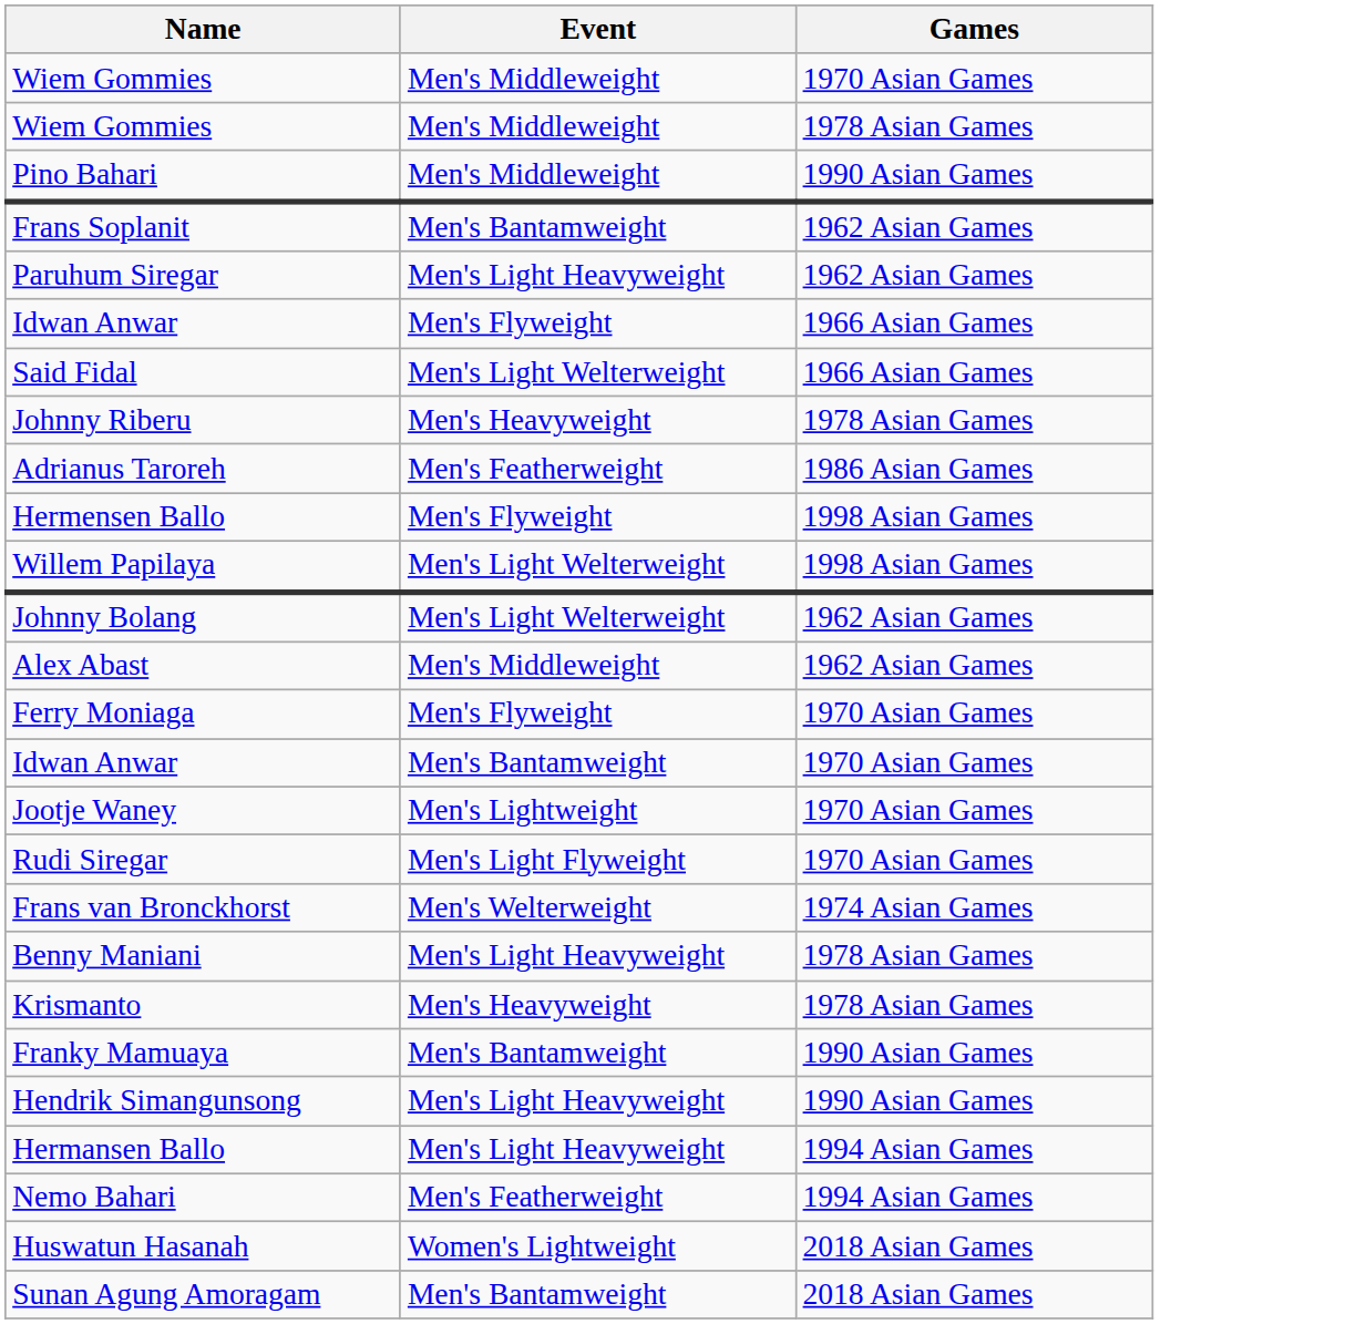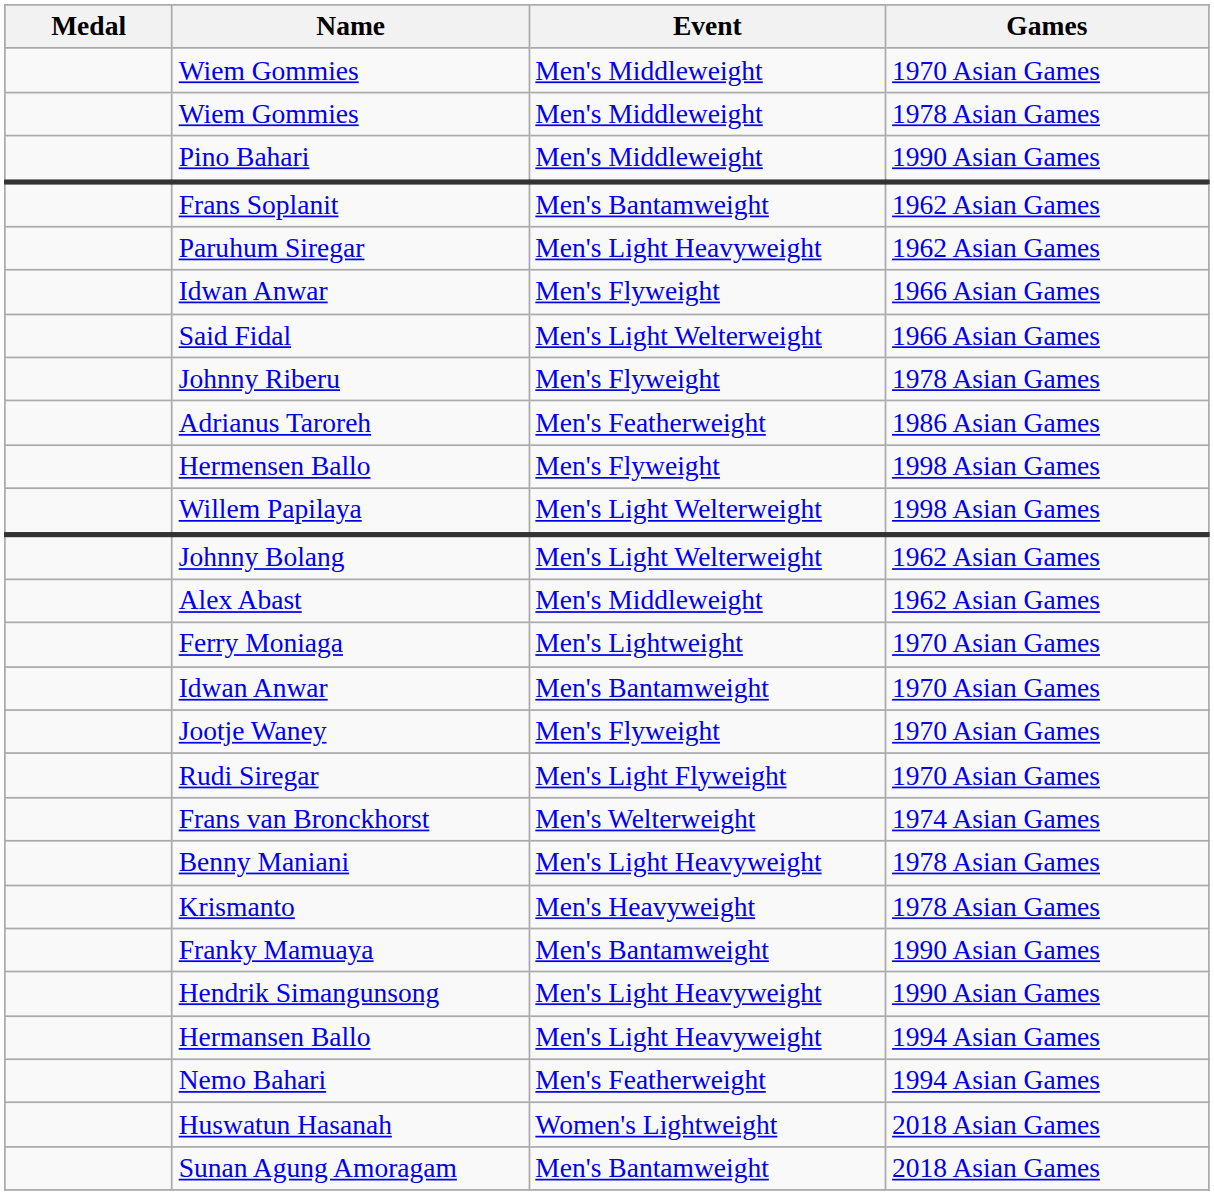+ column: Medal
Johnny Riberu | Event: Men's Heavyweight -> Men's Flyweight
Ferry Moniaga | Event: Men's Flyweight -> Men's Lightweight
Jootje Waney | Event: Men's Lightweight -> Men's Flyweight
